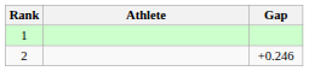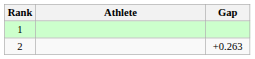2 | Gap: +0.246 -> +0.263
